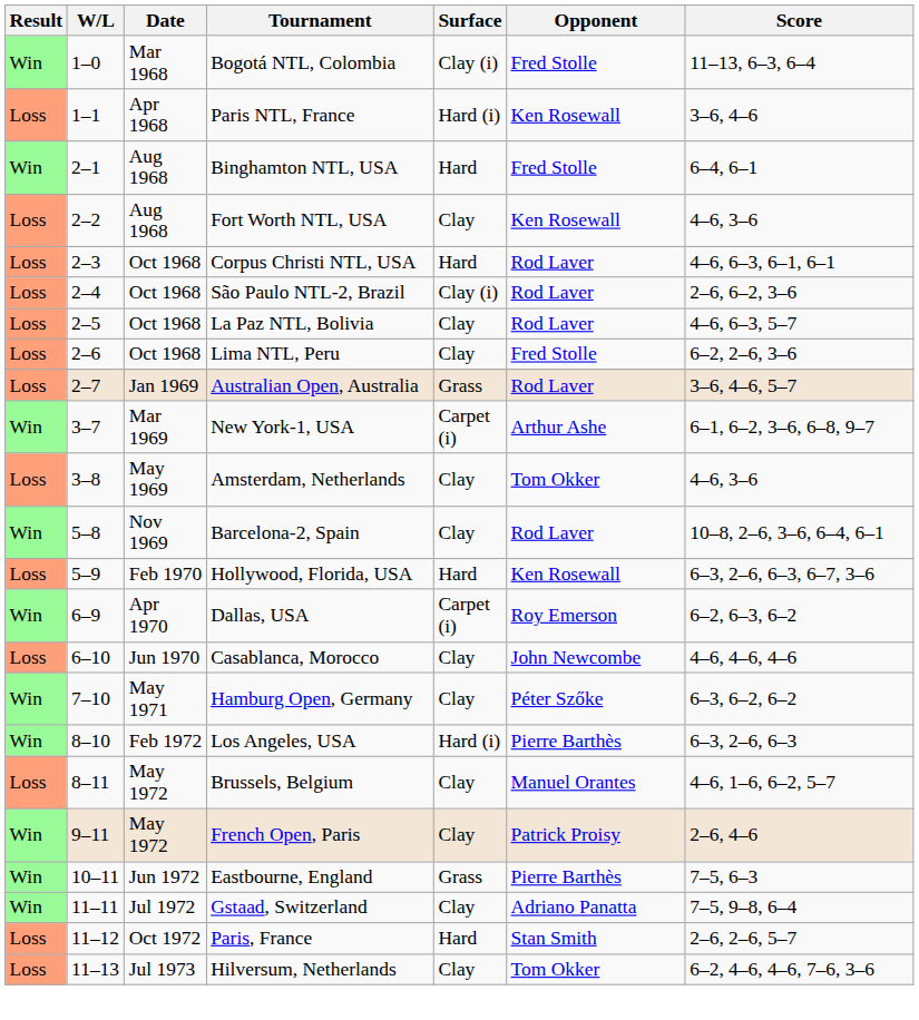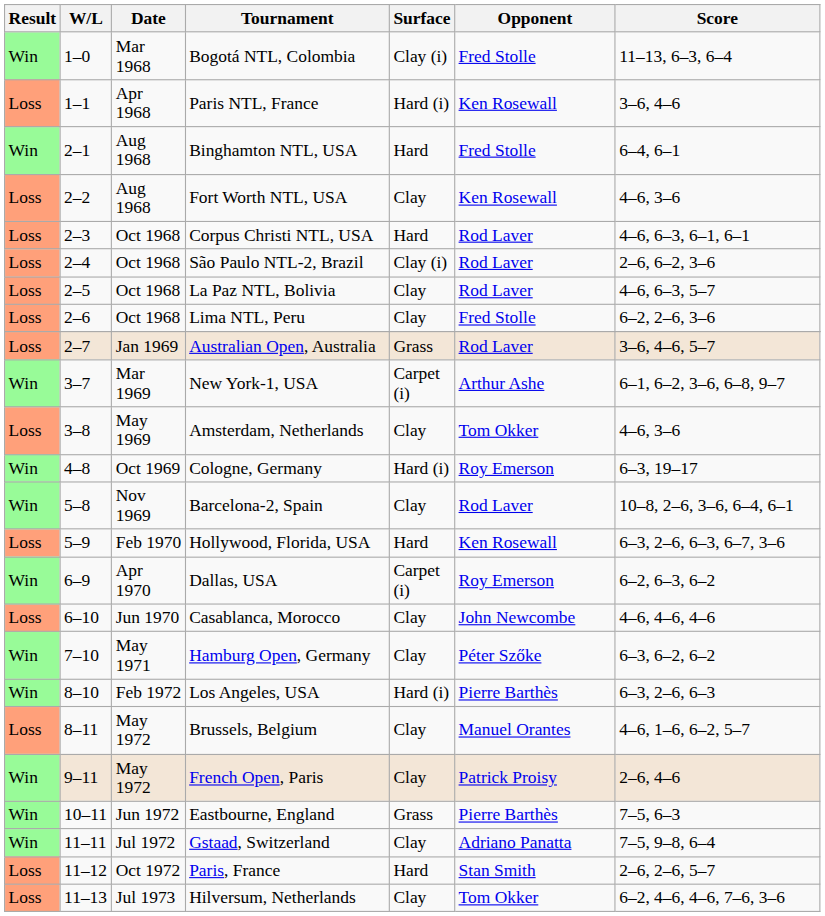+ row: Win | 4–8 | Oct 1969 | Cologne, Germany | Hard (i) | Roy Emerson | 6–3, 19–17
